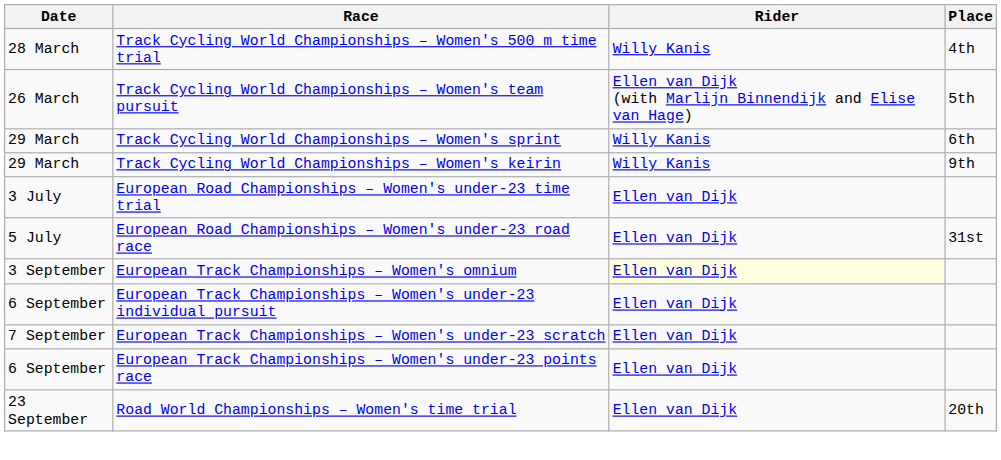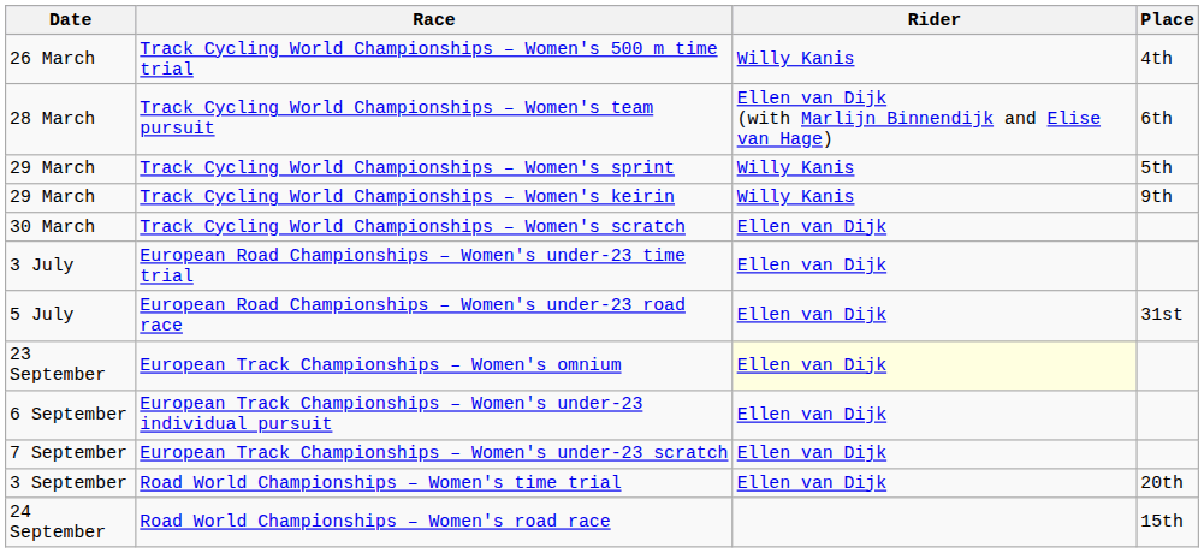Track Cycling World Championships – Women's 500 m time trial | Date: 28 March -> 26 March
Track Cycling World Championships – Women's team pursuit | Date: 26 March -> 28 March
Track Cycling World Championships – Women's team pursuit | Place: 5th -> 6th
Track Cycling World Championships – Women's sprint | Place: 6th -> 5th
+ row: 30 March | Track Cycling World Championships – Women's scratch | Ellen van Dijk
European Track Championships – Women's omnium | Date: 3 September -> 23 September
- row: 6 September | European Track Championships – Women's under-23 points race | Ellen van Dijk
Road World Championships – Women's time trial | Date: 23 September -> 3 September
+ row: 24 September | Road World Championships – Women's road race | 15th
